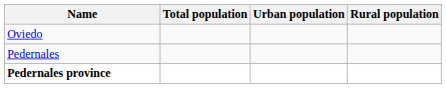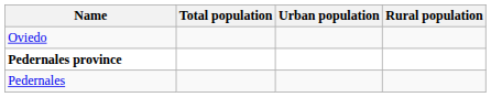rows swapped: Pedernales <-> Pedernales province
